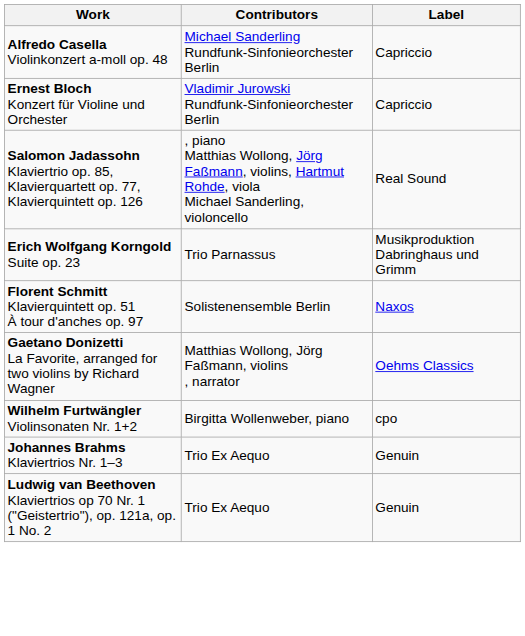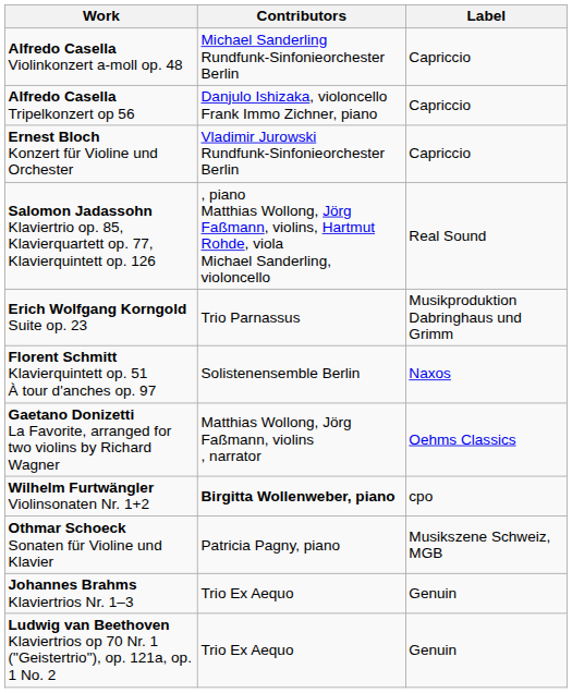+ row: Alfredo Casella Tripelkonzert op 56 | Danjulo Ishizaka, violoncello Frank Immo Zichner, piano | Capriccio
Wilhelm Furtwängler Violinsonaten Nr. 1+2 | Contributors: normal -> bold
+ row: Othmar Schoeck Sonaten für Violine und Klavier | Patricia Pagny, piano | Musikszene Schweiz, MGB
